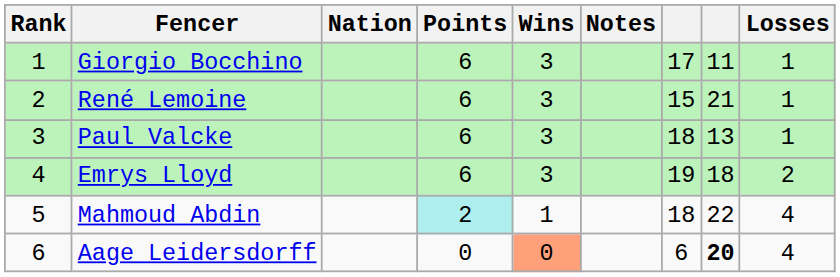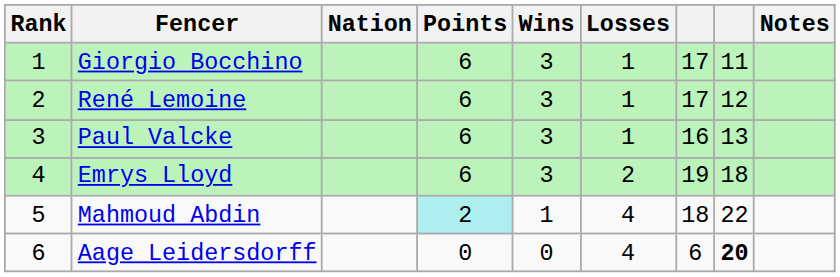columns swapped: Losses <-> Notes
René Lemoine | column 7: 15 -> 17
René Lemoine | column 8: 21 -> 12
Paul Valcke | column 7: 18 -> 16
Aage Leidersdorff | Wins: lightsalmon background -> no background
